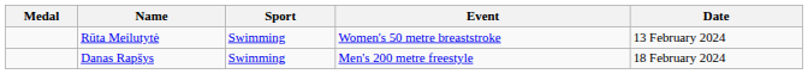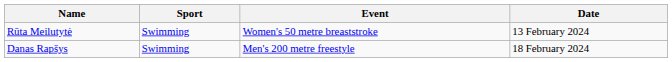- column: Medal
